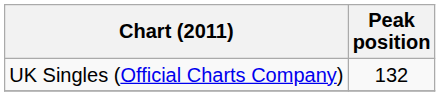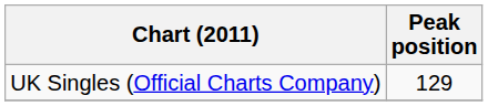UK Singles (Official Charts Company) | Peak position: 132 -> 129
